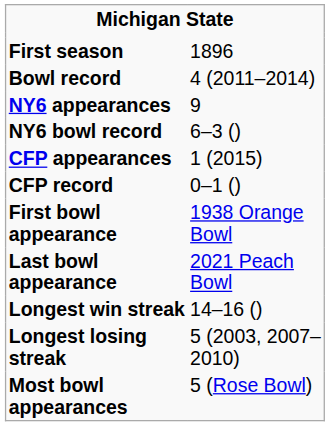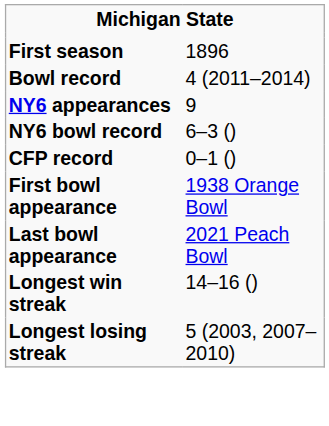- row: CFP appearances | 1 (2015)
- row: Most bowl appearances | 5 (Rose Bowl)
